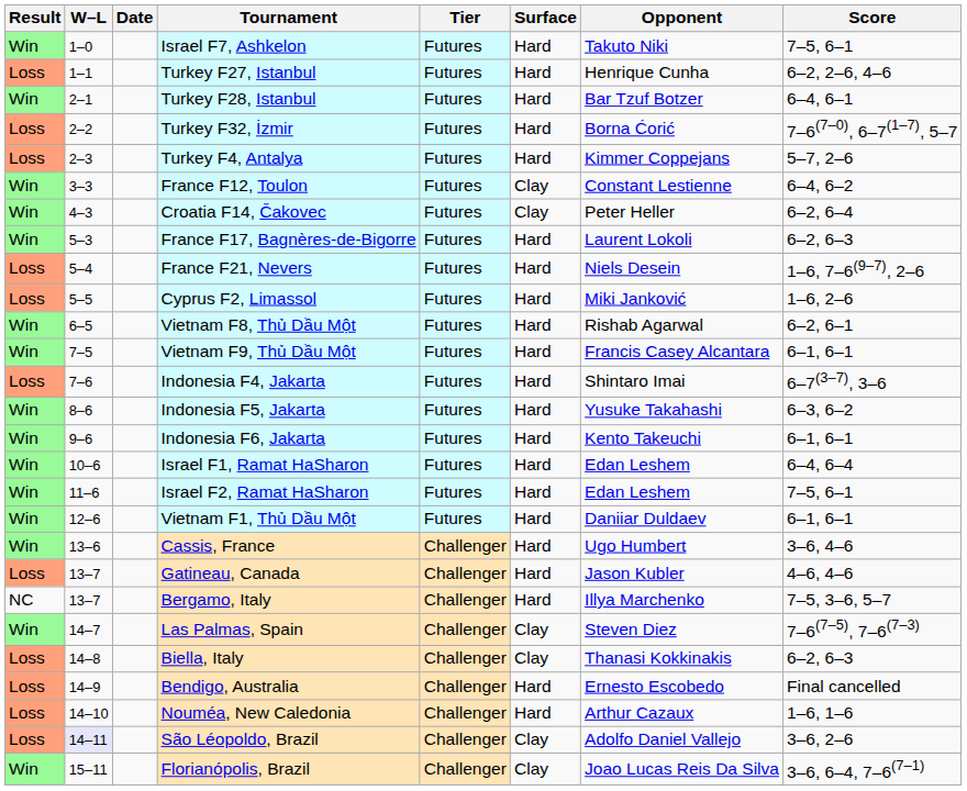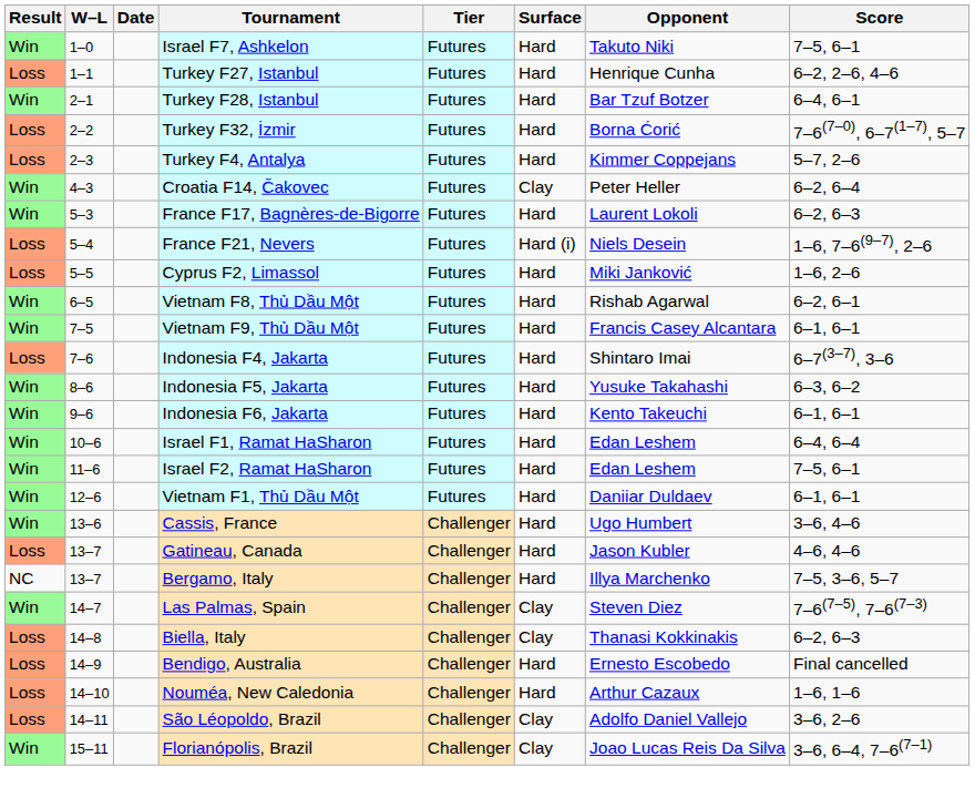- row: Win | 3–3 | France F12, Toulon | Futures | Clay | Constant Lestienne | 6–4, 6–2
France F21, Nevers | Surface: Hard -> Hard (i)
São Léopoldo, Brazil | W–L: lavender background -> no background
